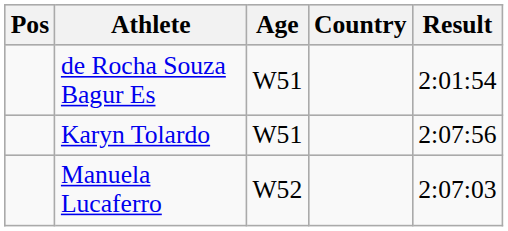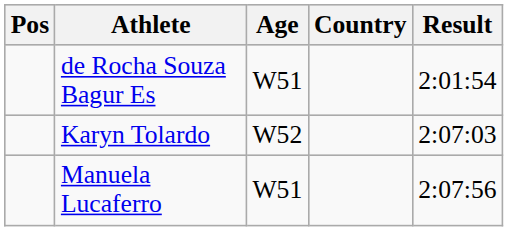Karyn Tolardo | Age: W51 -> W52
Karyn Tolardo | Result: 2:07:56 -> 2:07:03
Manuela Lucaferro | Age: W52 -> W51
Manuela Lucaferro | Result: 2:07:03 -> 2:07:56
